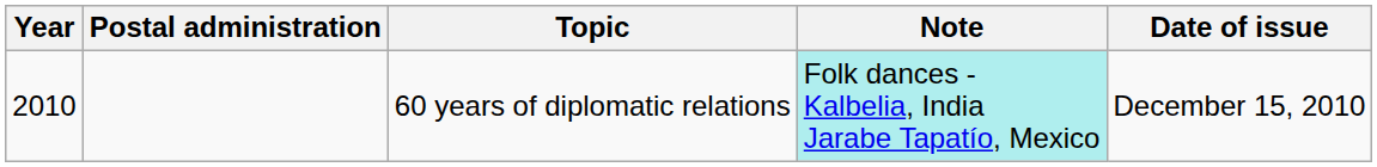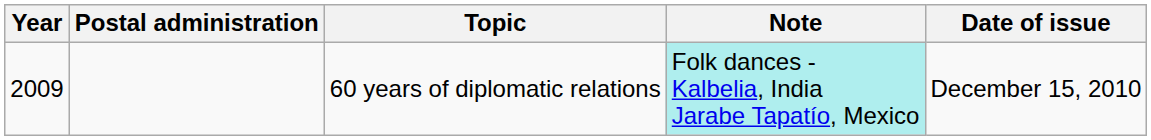60 years of diplomatic relations | Year: 2010 -> 2009
